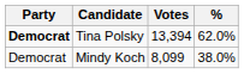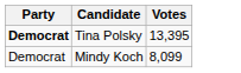- column: % | 62.0% | 38.0%
Tina Polsky | Votes: 13,394 -> 13,395
